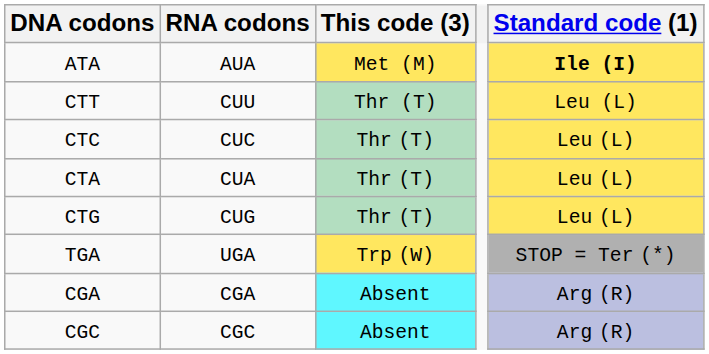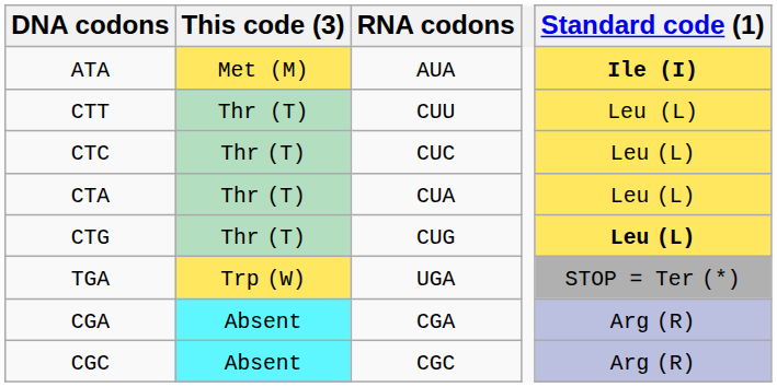columns swapped: RNA codons <-> This code (3)
CTG | Standard code (1): normal -> bold
